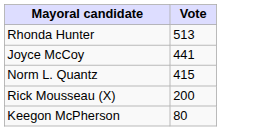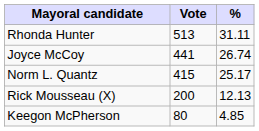+ column: % | 31.11 | 26.74 | 25.17 | 12.13 | 4.85
